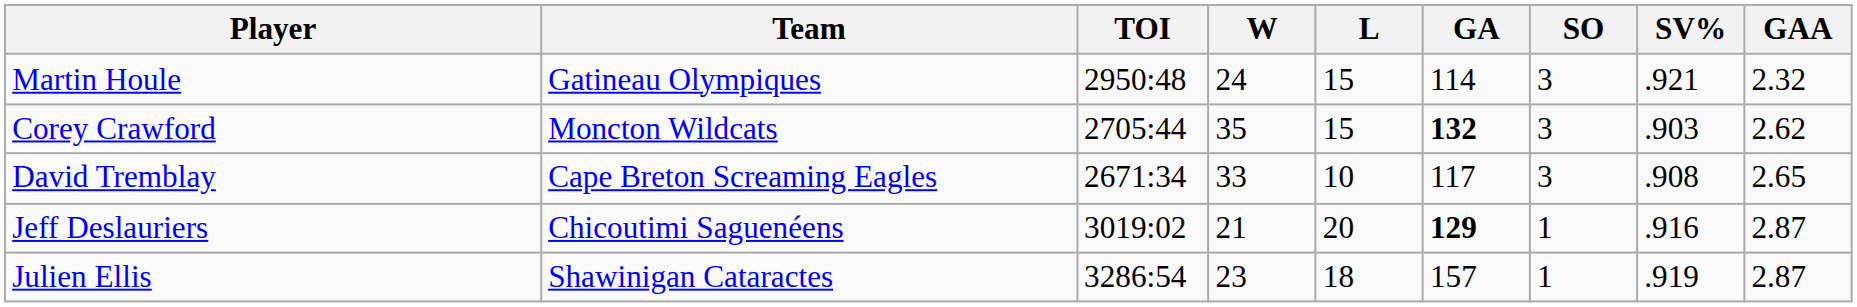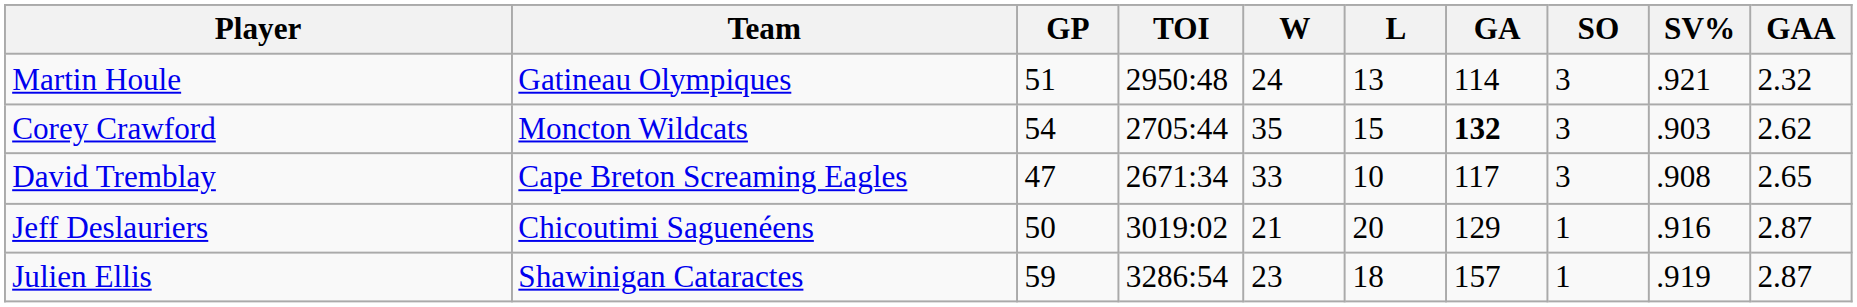+ column: GP | 51 | 54 | 47 | 50 | 59
Martin Houle | L: 15 -> 13
Jeff Deslauriers | GA: bold -> normal
